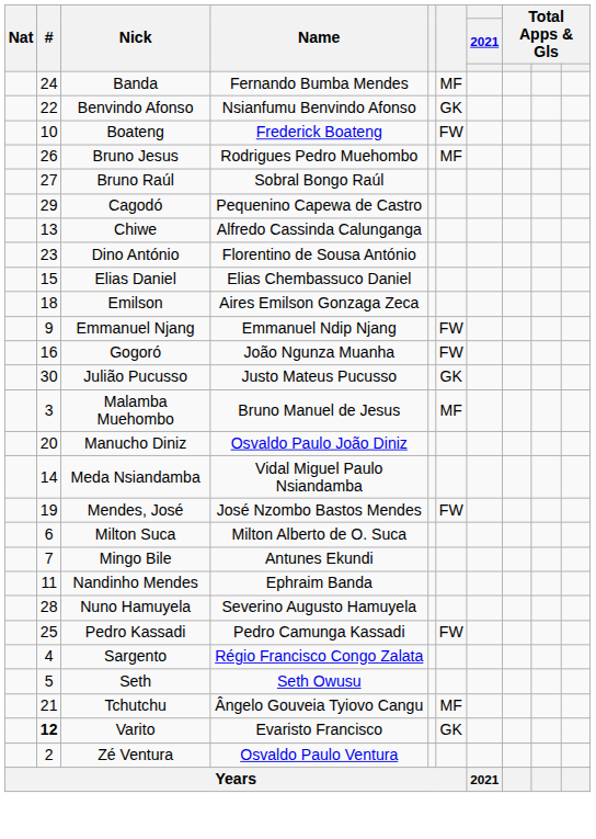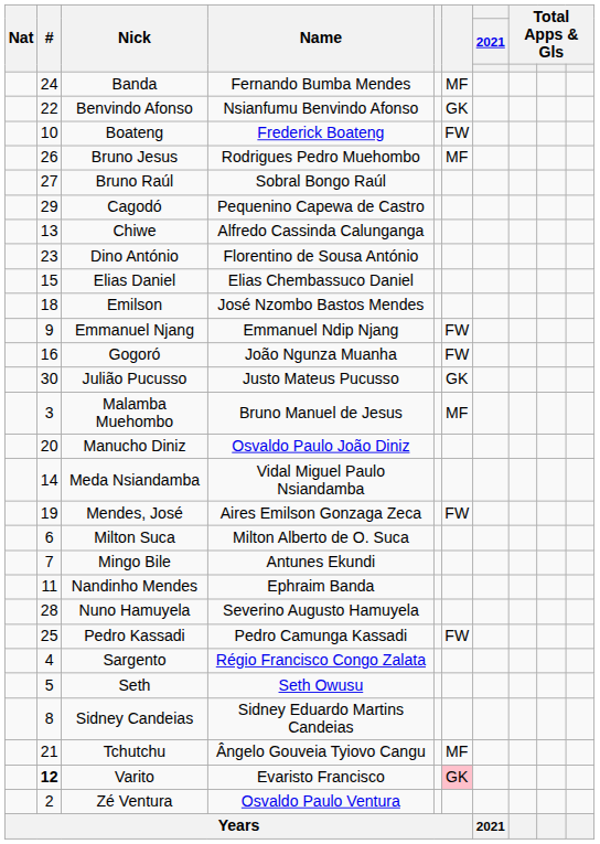Emilson | Name: Aires Emilson Gonzaga Zeca -> José Nzombo Bastos Mendes
Mendes, José | Name: José Nzombo Bastos Mendes -> Aires Emilson Gonzaga Zeca
+ row: 8 | Sidney Candeias | Sidney Eduardo Martins Candeias
Varito | column 6: no background -> pink background
